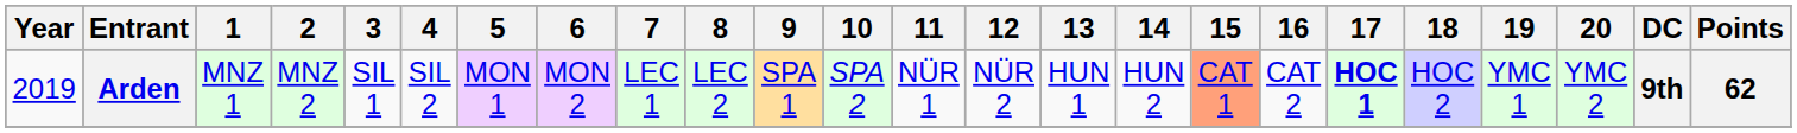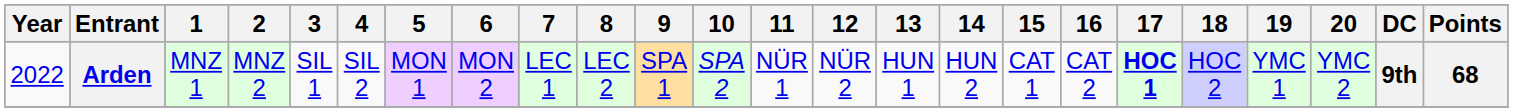Arden | Year: 2019 -> 2022
Arden | 15: lightsalmon background -> no background
Arden | Points: 62 -> 68
